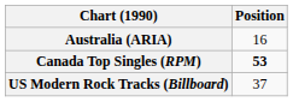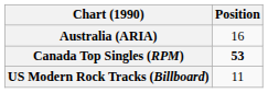US Modern Rock Tracks (Billboard) | Position: 37 -> 11
